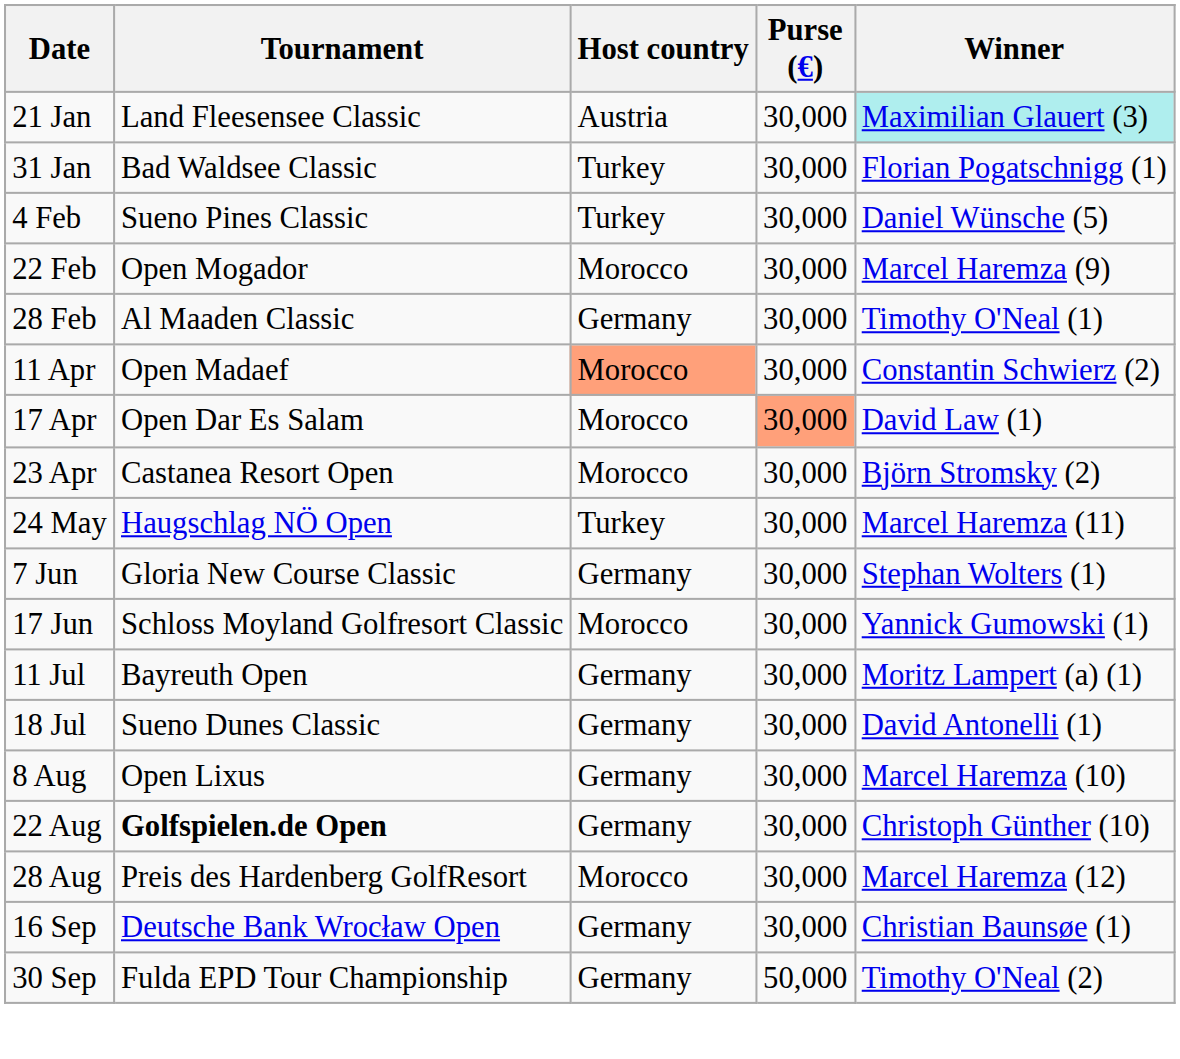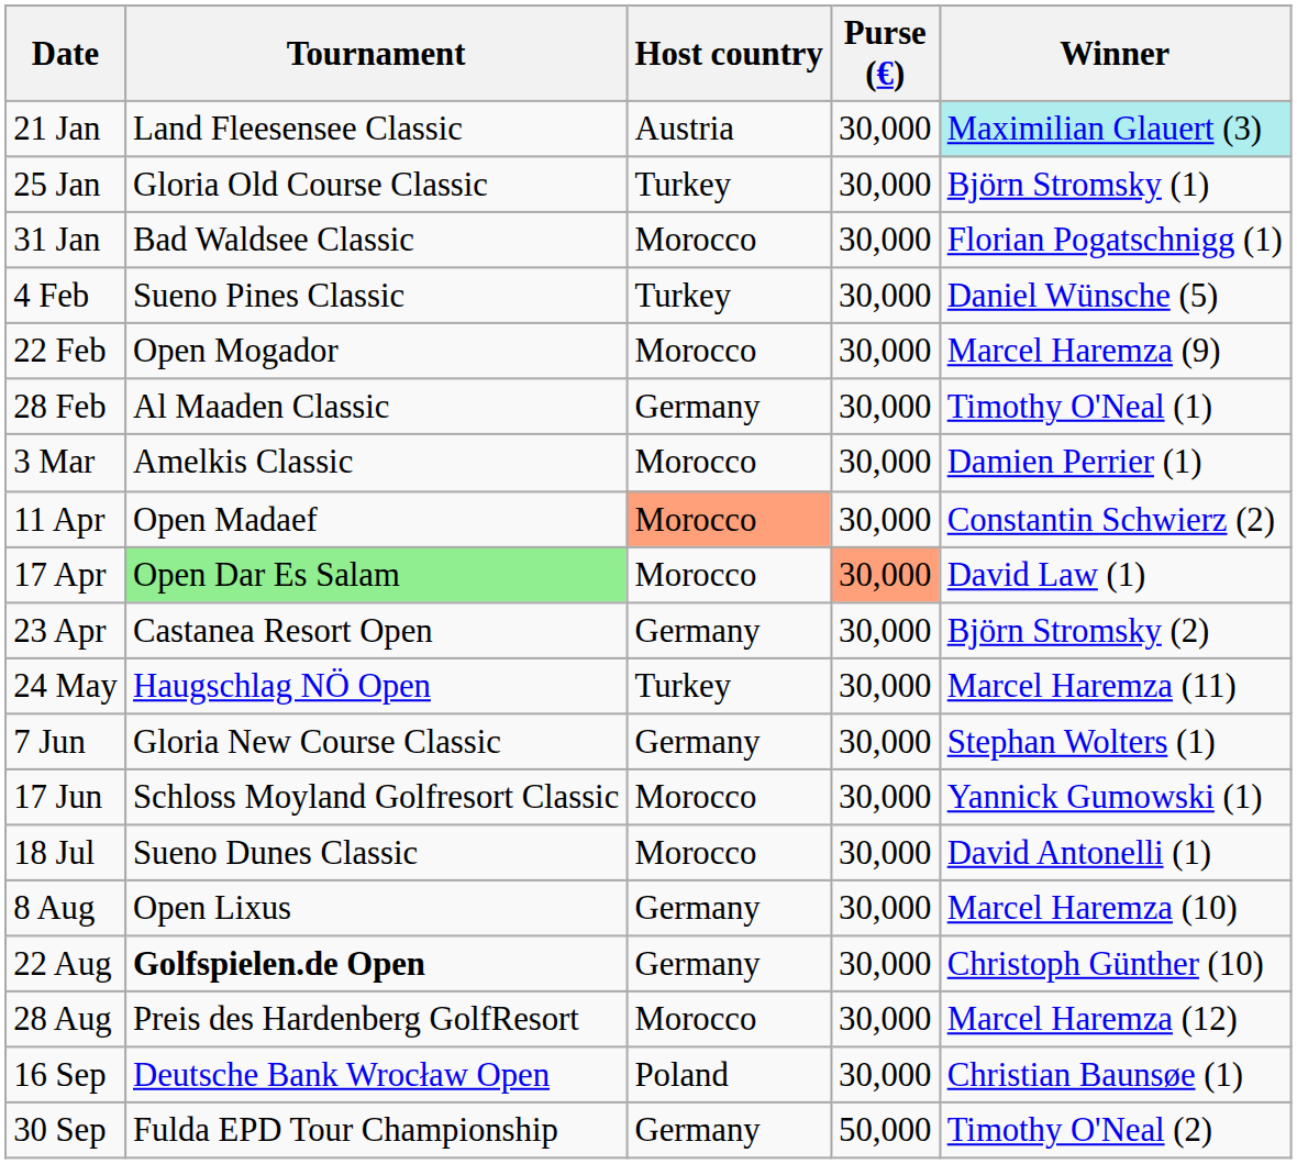+ row: 25 Jan | Gloria Old Course Classic | Turkey | 30,000 | Björn Stromsky (1)
31 Jan | Host country: Turkey -> Morocco
+ row: 3 Mar | Amelkis Classic | Morocco | 30,000 | Damien Perrier (1)
17 Apr | Tournament: no background -> lightgreen background
23 Apr | Host country: Morocco -> Germany
- row: 11 Jul | Bayreuth Open | Germany | 30,000 | Moritz Lampert (a) (1)
18 Jul | Host country: Germany -> Morocco
16 Sep | Host country: Germany -> Poland
